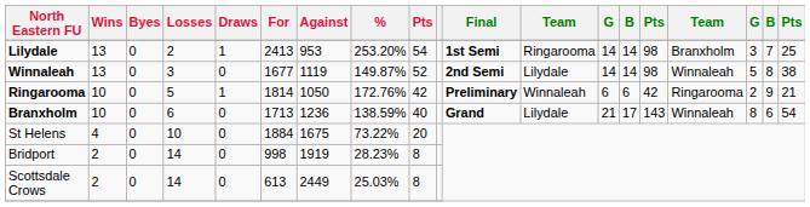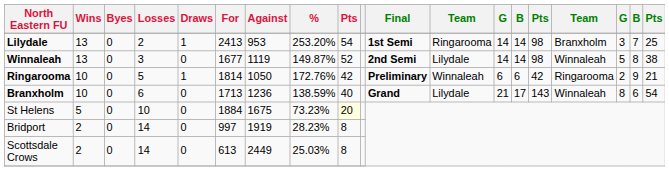St Helens | Wins: 4 -> 5
St Helens | %: 73.22% -> 73.23%
St Helens | column 9: no background -> lightyellow background
Bridport | For: 998 -> 997
